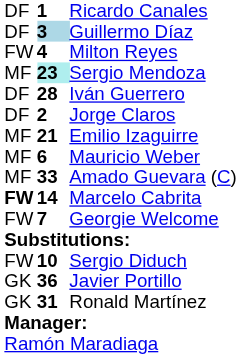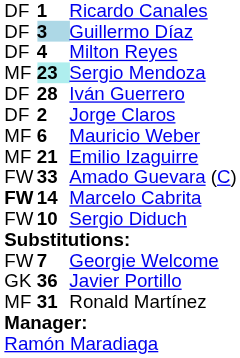Milton Reyes | column 1: FW -> DF
rows swapped: Emilio Izaguirre <-> Mauricio Weber
Amado Guevara (C) | column 1: MF -> FW
rows swapped: Georgie Welcome <-> Sergio Diduch
Ronald Martínez | column 1: GK -> MF
